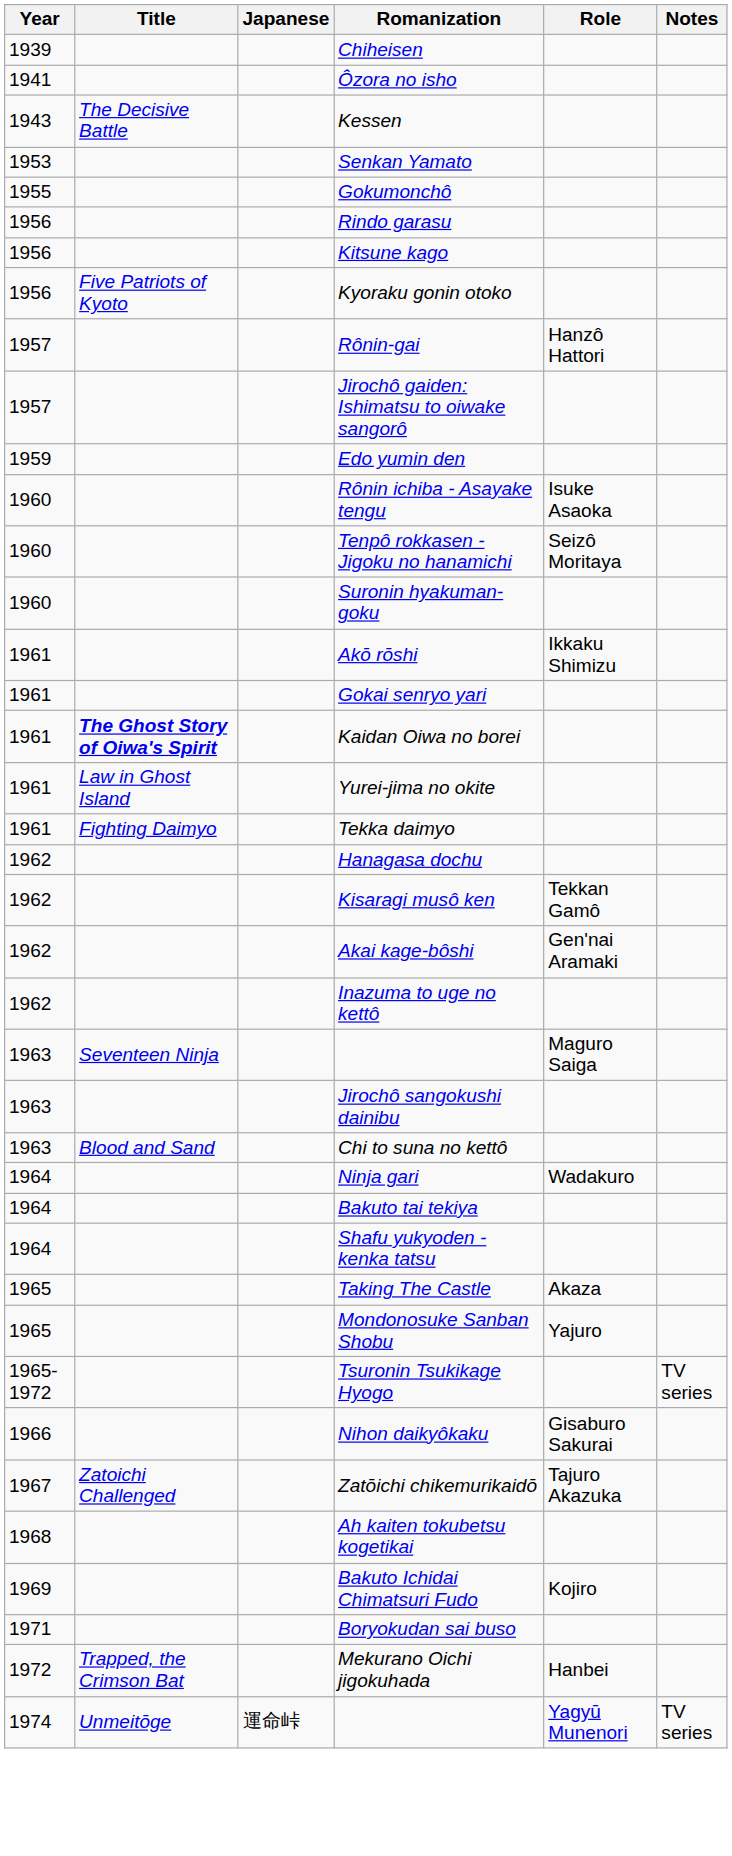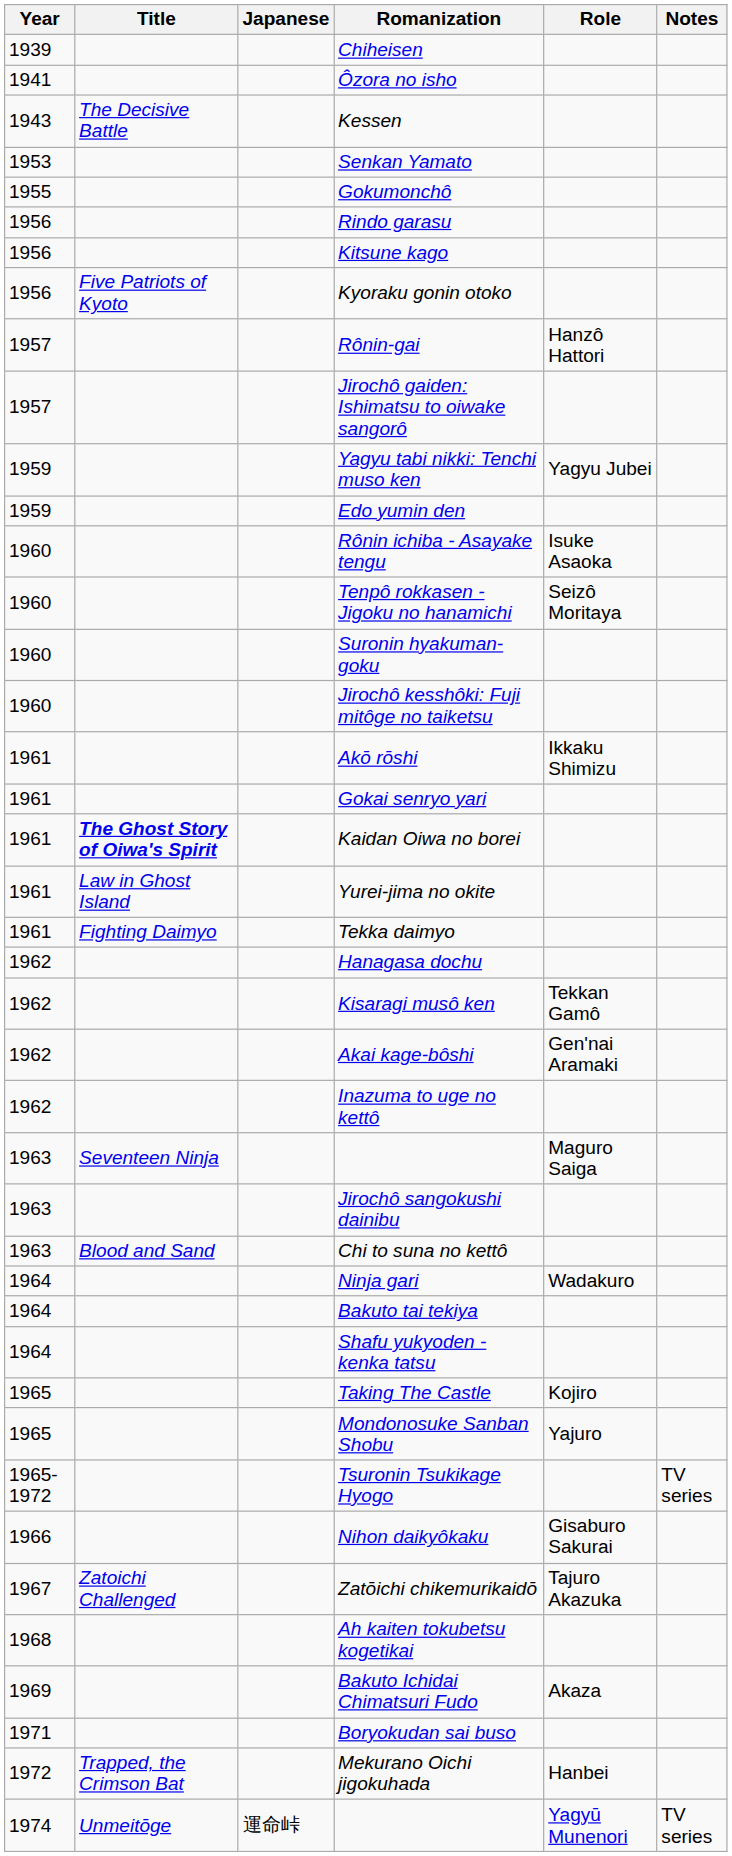+ row: 1959 | Yagyu tabi nikki: Tenchi muso ken | Yagyu Jubei
+ row: 1960 | Jirochô kesshôki: Fuji mitôge no taiketsu
Taking The Castle | Role: Akaza -> Kojiro
Bakuto Ichidai Chimatsuri Fudo | Role: Kojiro -> Akaza
